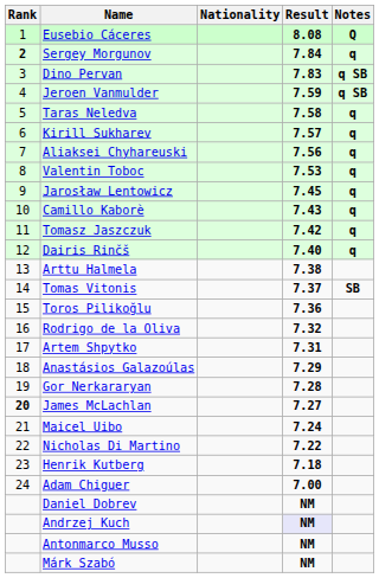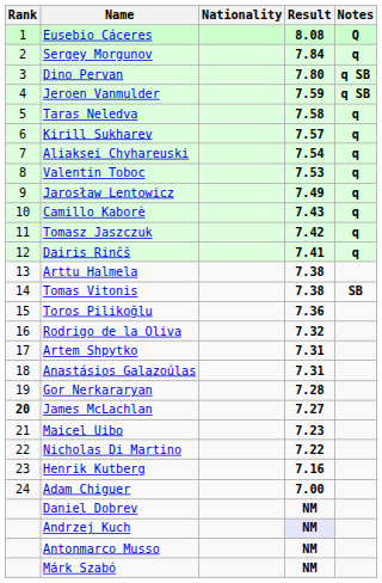Sergey Morgunov | Rank: bold -> normal
Dino Pervan | Result: 7.83 -> 7.80
Aliaksei Chyhareuski | Result: 7.56 -> 7.54
Jarosław Lentowicz | Result: 7.45 -> 7.49
Dairis Rinčš | Result: 7.40 -> 7.41
Tomas Vitonis | Result: 7.37 -> 7.38
Anastásios Galazoúlas | Result: 7.29 -> 7.31
Maicel Uibo | Result: 7.24 -> 7.23
Henrik Kutberg | Result: 7.18 -> 7.16
